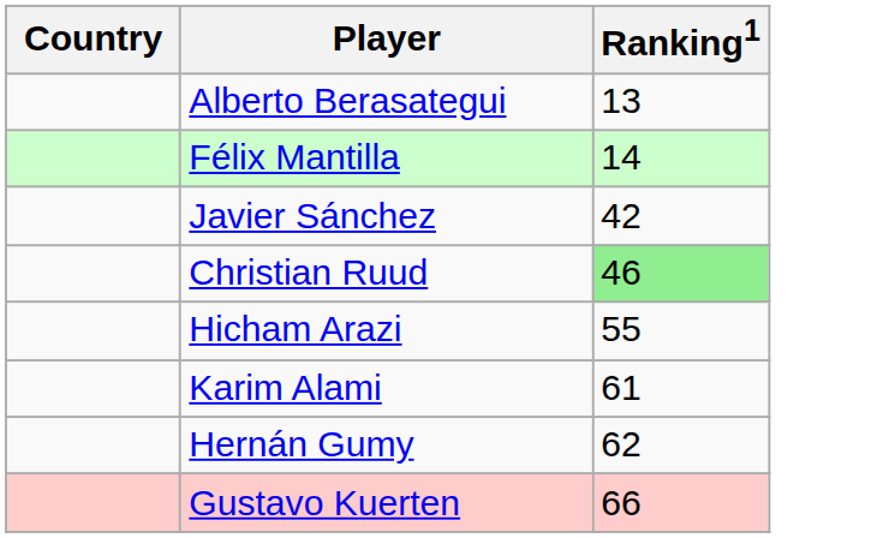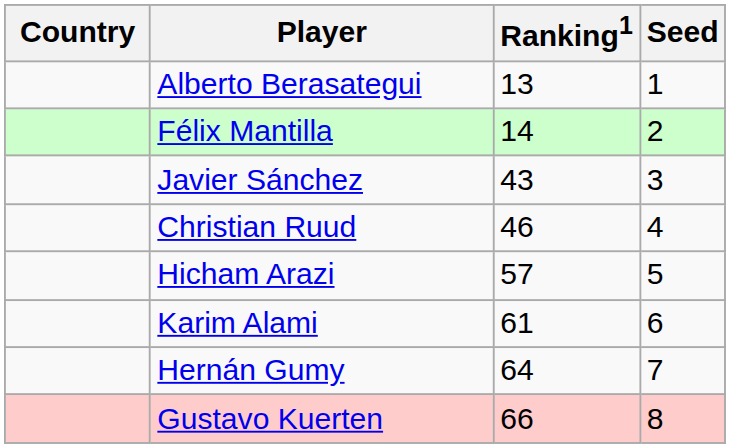+ column: Seed | 1 | 2 | 3 | 4 | 5 | 6 | 7 | 8
Javier Sánchez | Ranking1: 42 -> 43
Christian Ruud | Ranking1: lightgreen background -> no background
Hicham Arazi | Ranking1: 55 -> 57
Hernán Gumy | Ranking1: 62 -> 64
